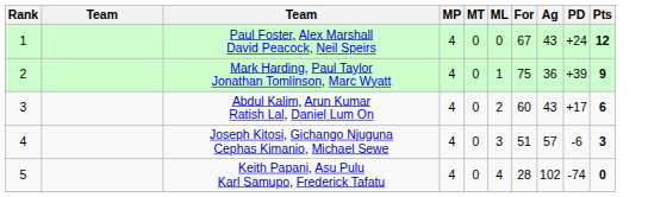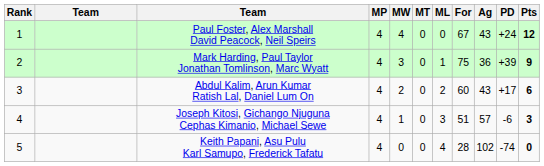+ column: MW | 4 | 3 | 2 | 1 | 0
